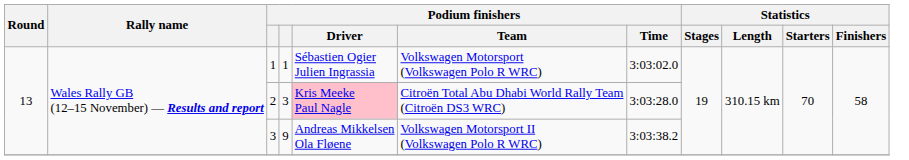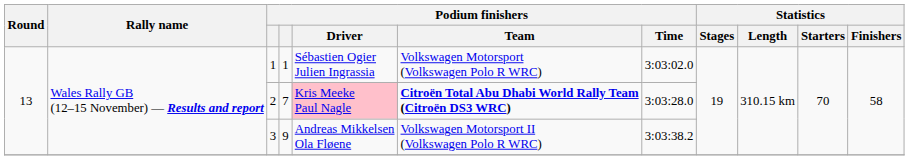2 | column 4: 3 -> 7
2 | Podium finishers / Team: normal -> bold
